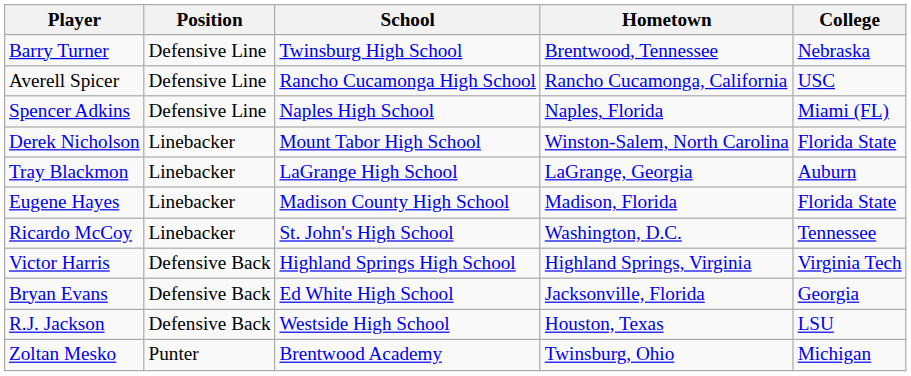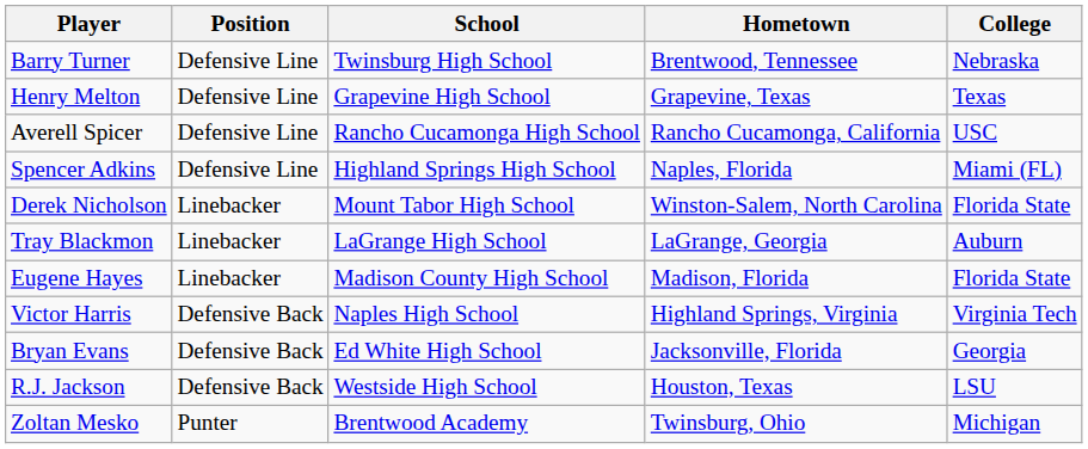+ row: Henry Melton | Defensive Line | Grapevine High School | Grapevine, Texas | Texas
Spencer Adkins | School: Naples High School -> Highland Springs High School
- row: Ricardo McCoy | Linebacker | St. John's High School | Washington, D.C. | Tennessee
Victor Harris | School: Highland Springs High School -> Naples High School
